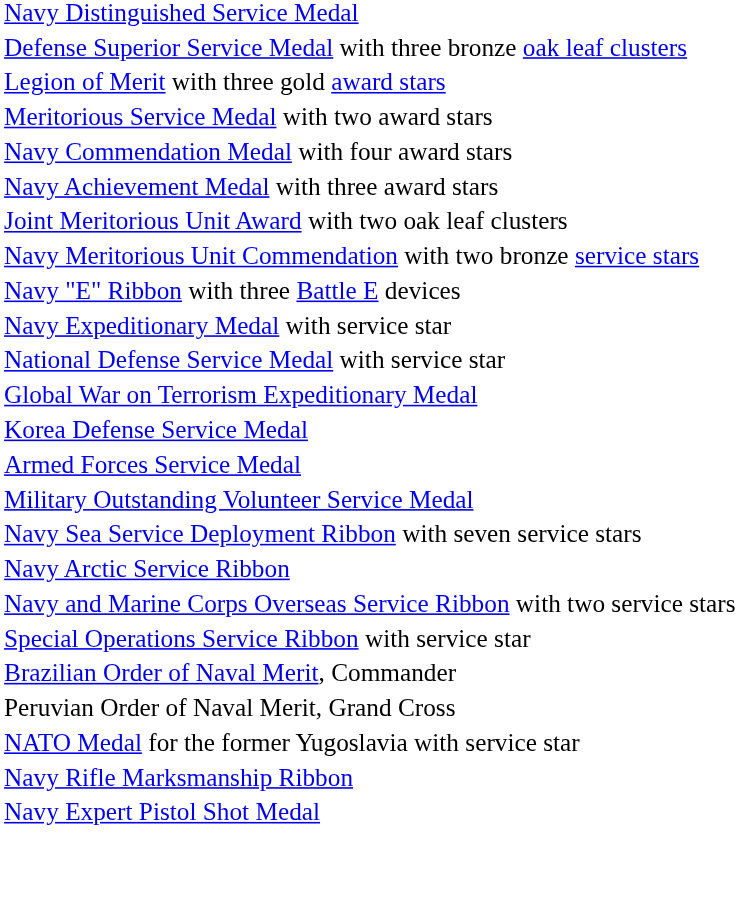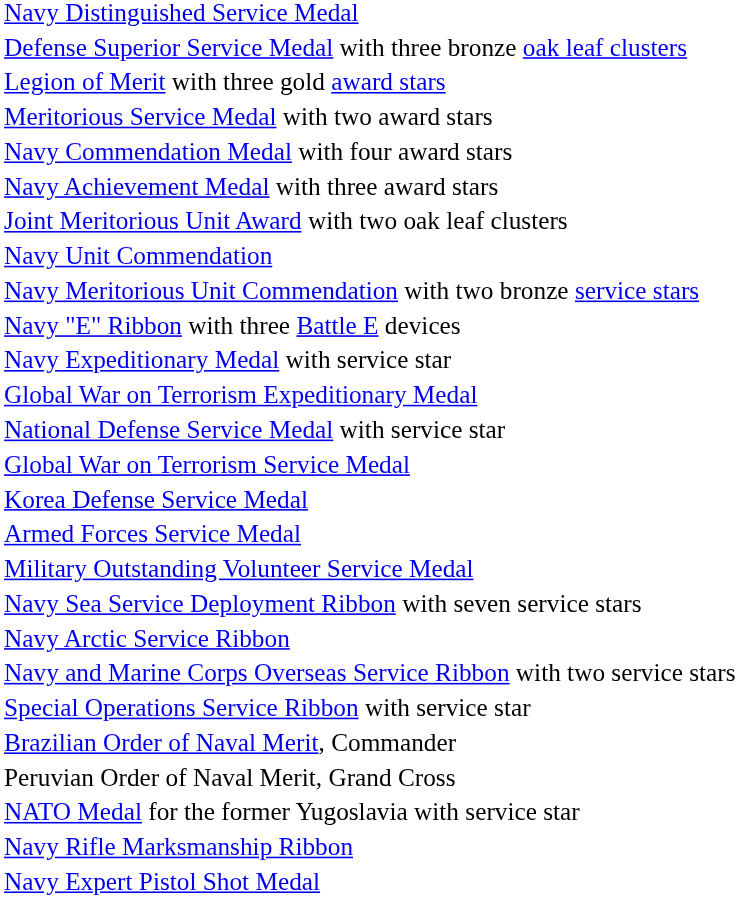+ row: Navy Unit Commendation
rows swapped: National Defense Service Medal with service star <-> Global War on Terrorism Expeditionary Medal
+ row: Global War on Terrorism Service Medal
